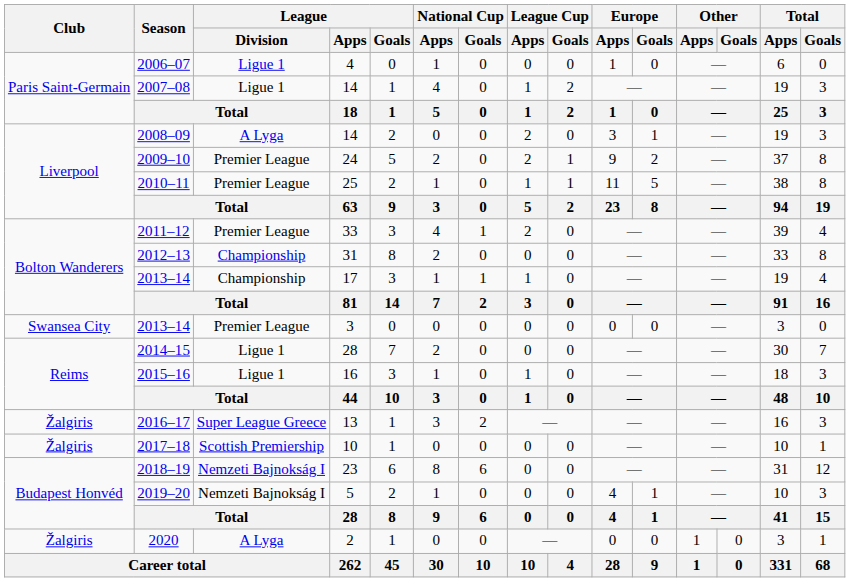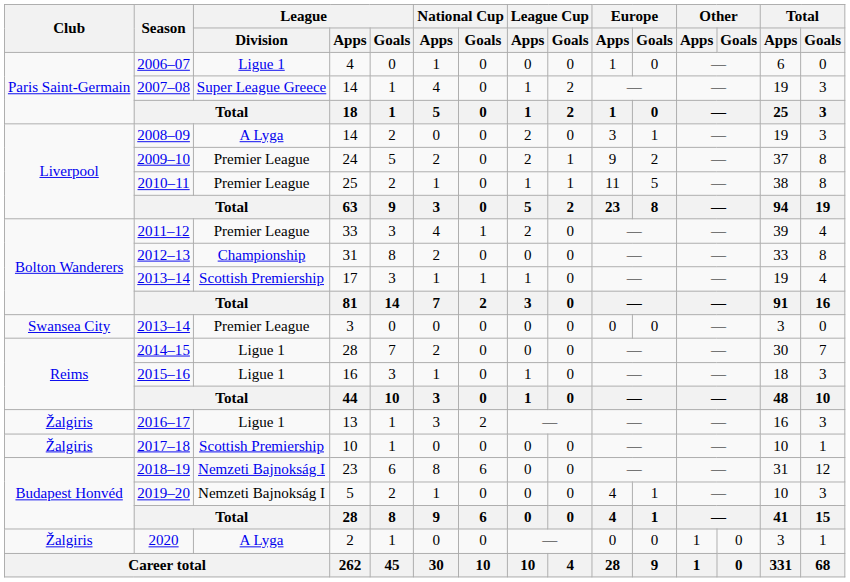2007–08 | League / Division: Ligue 1 -> Super League Greece
2013–14 / 17 | League / Division: Championship -> Scottish Premiership
2016–17 | League / Division: Super League Greece -> Ligue 1
